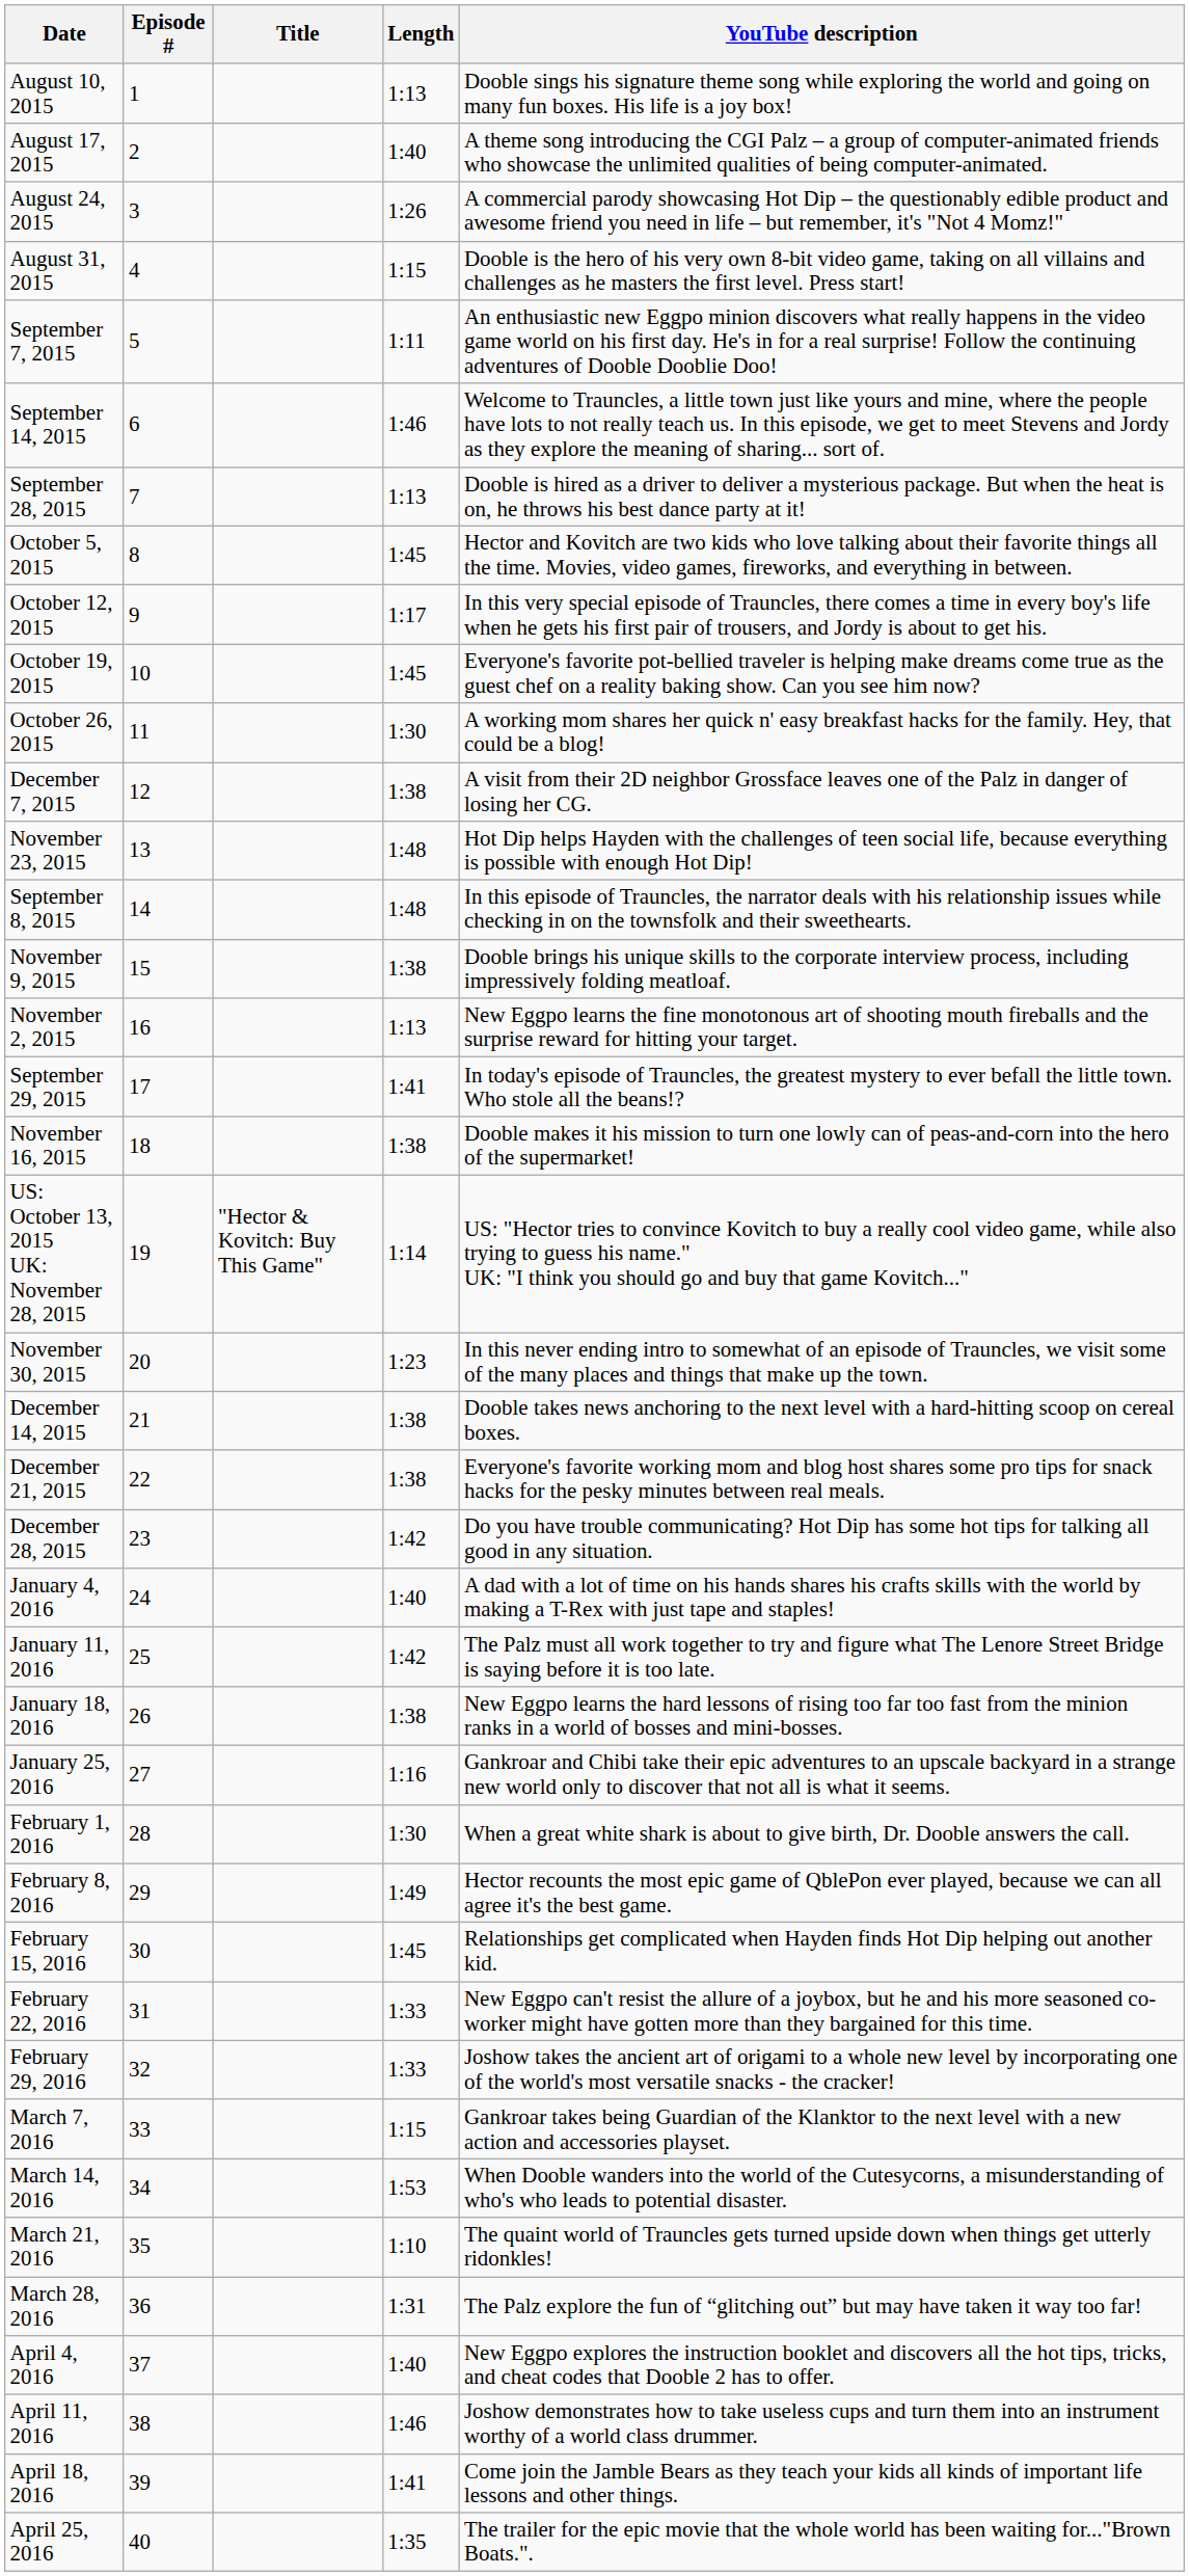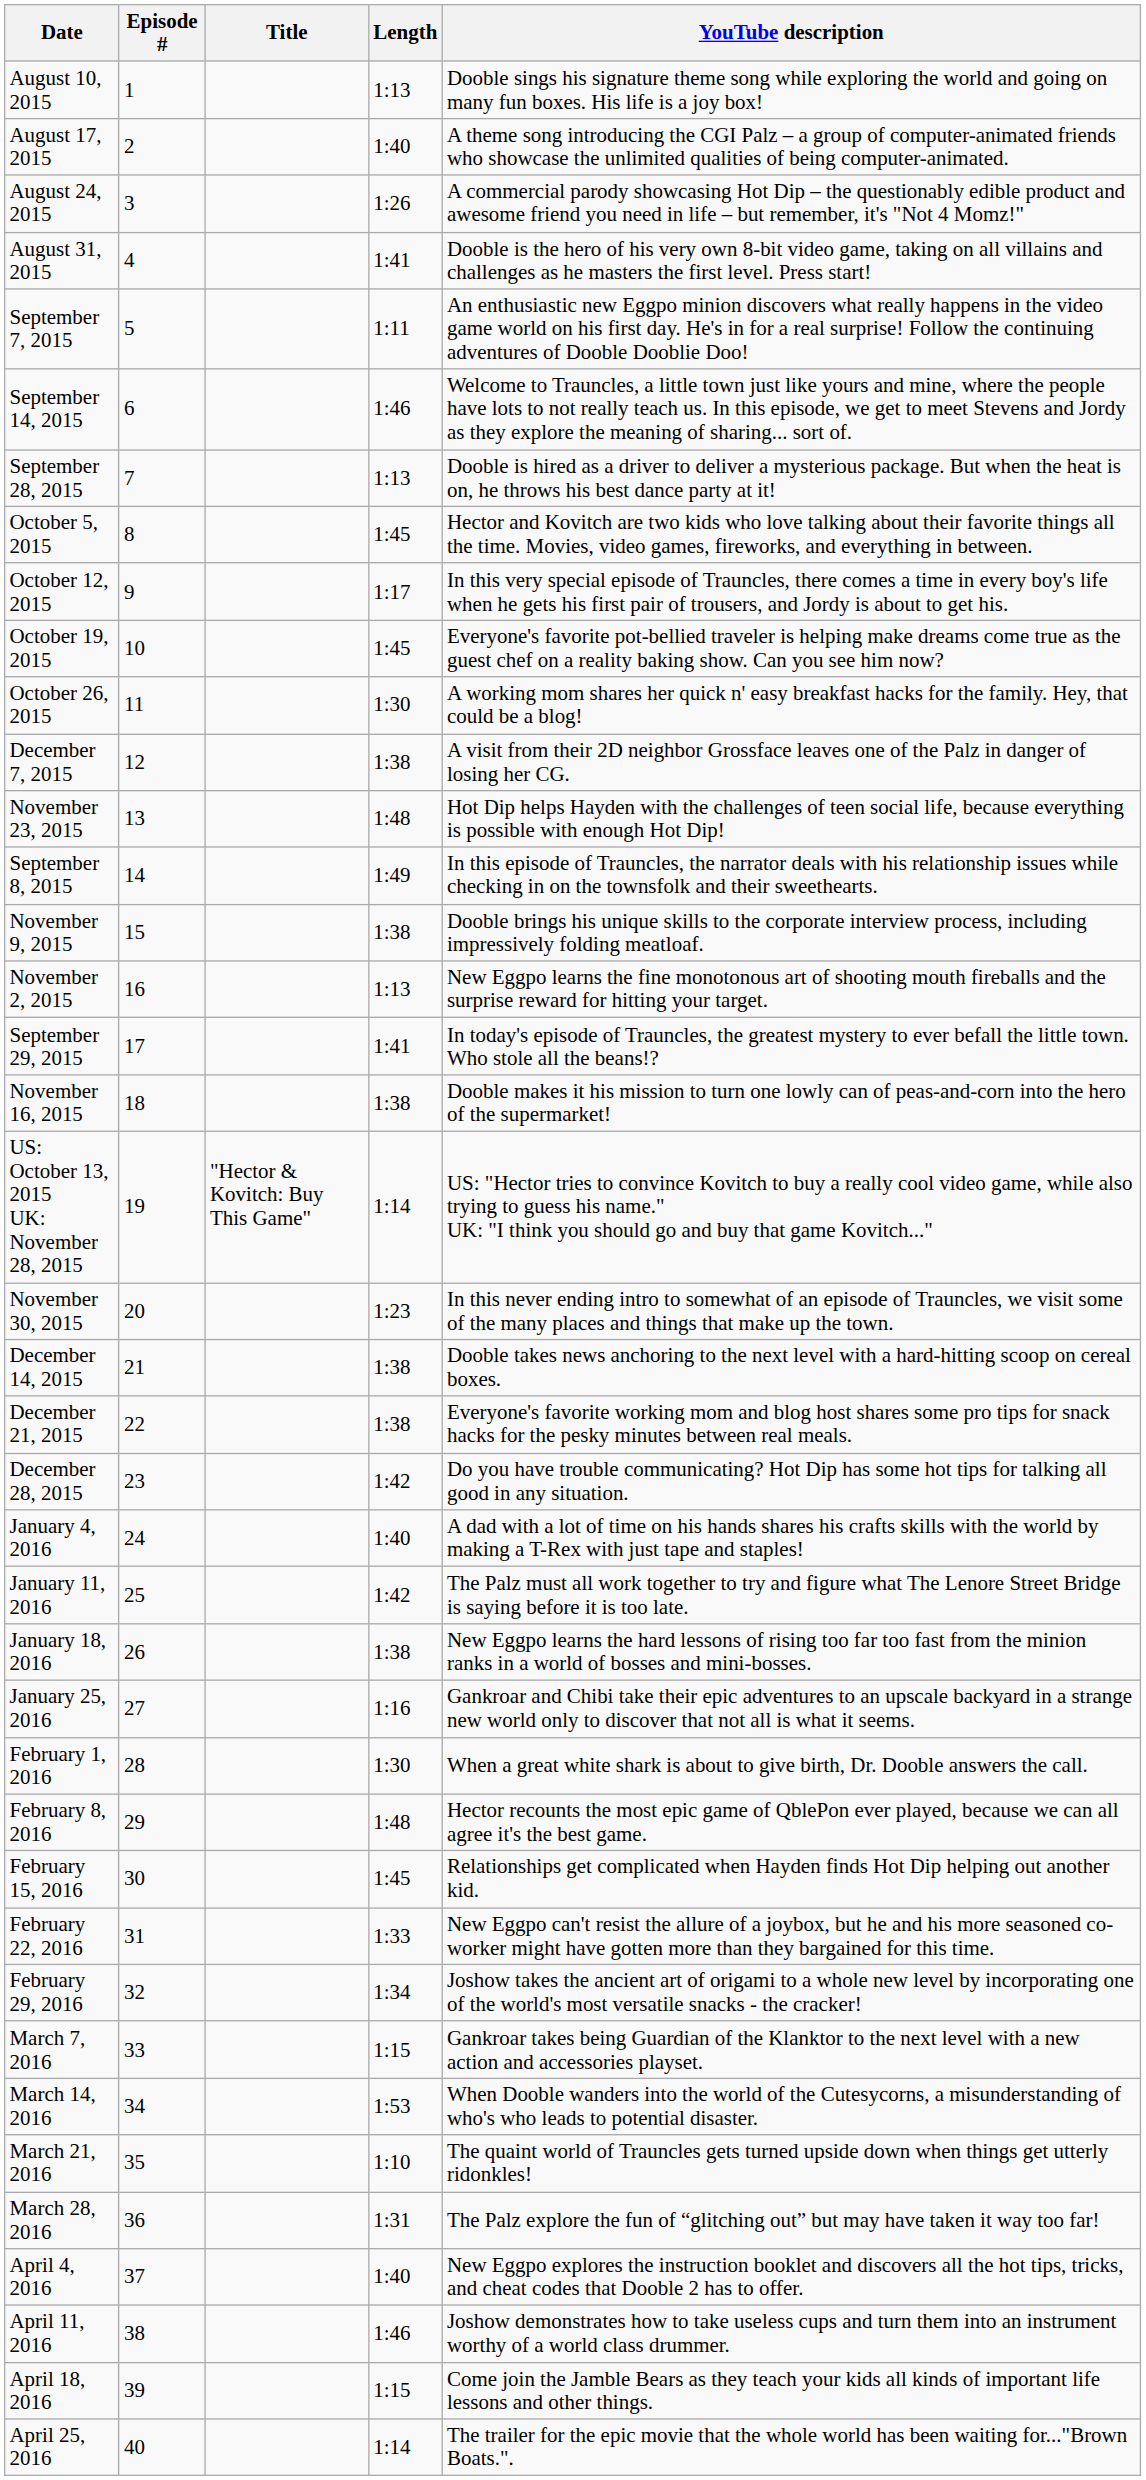August 31, 2015 | Length: 1:15 -> 1:41
September 8, 2015 | Length: 1:48 -> 1:49
February 8, 2016 | Length: 1:49 -> 1:48
February 29, 2016 | Length: 1:33 -> 1:34
April 18, 2016 | Length: 1:41 -> 1:15
April 25, 2016 | Length: 1:35 -> 1:14
